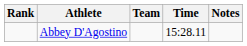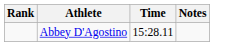- column: Team
